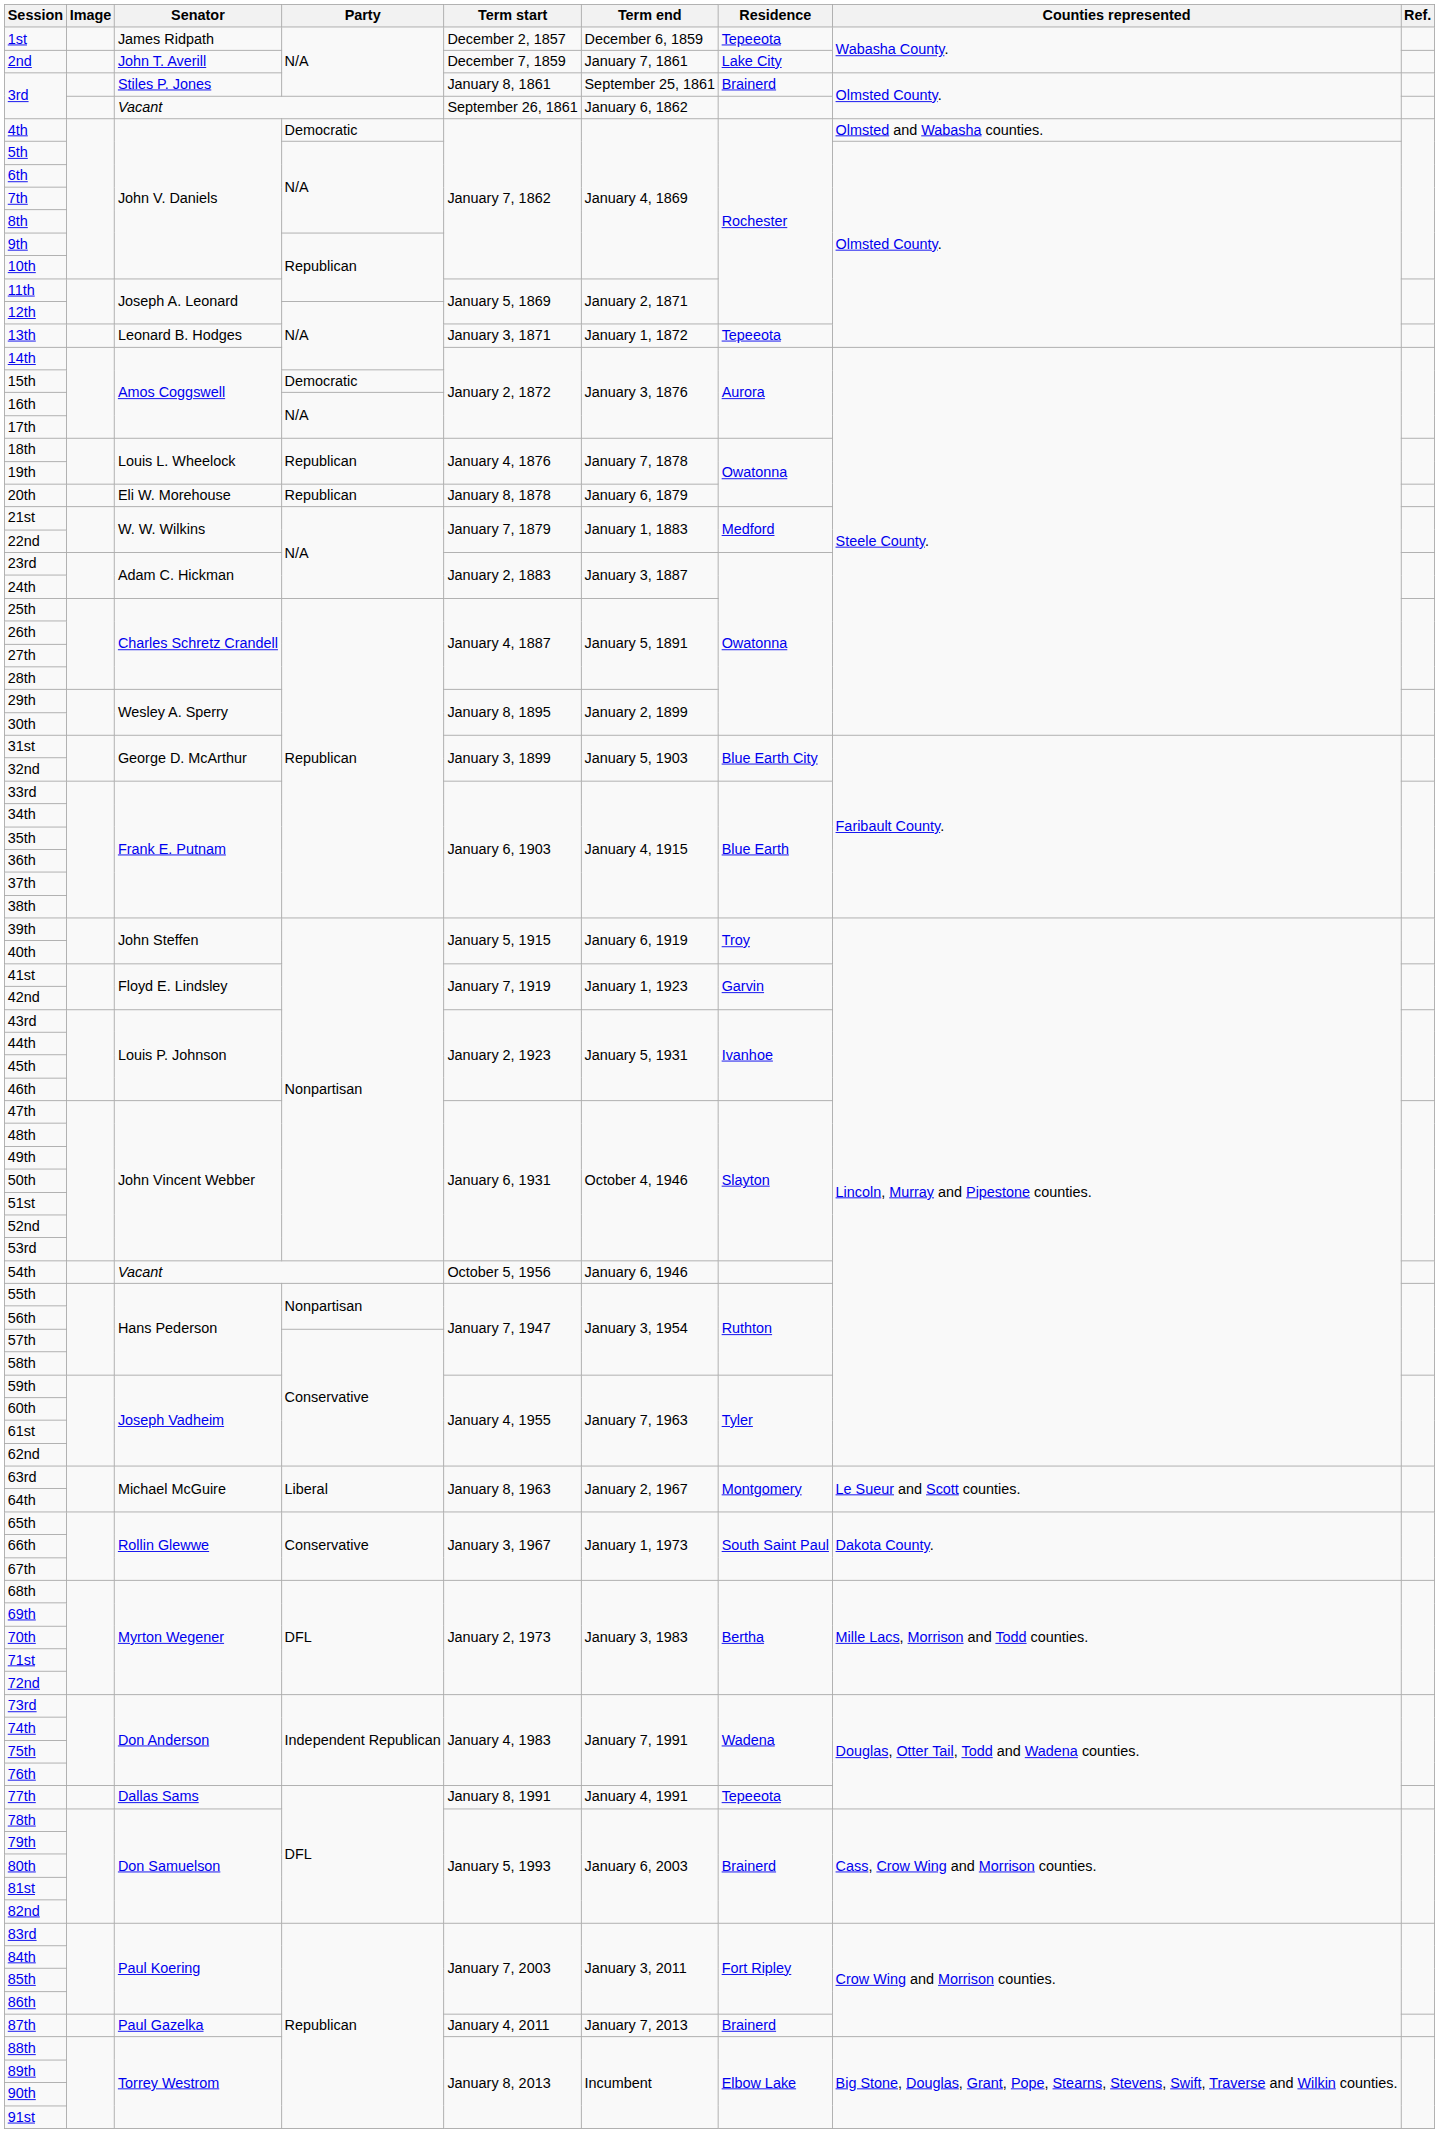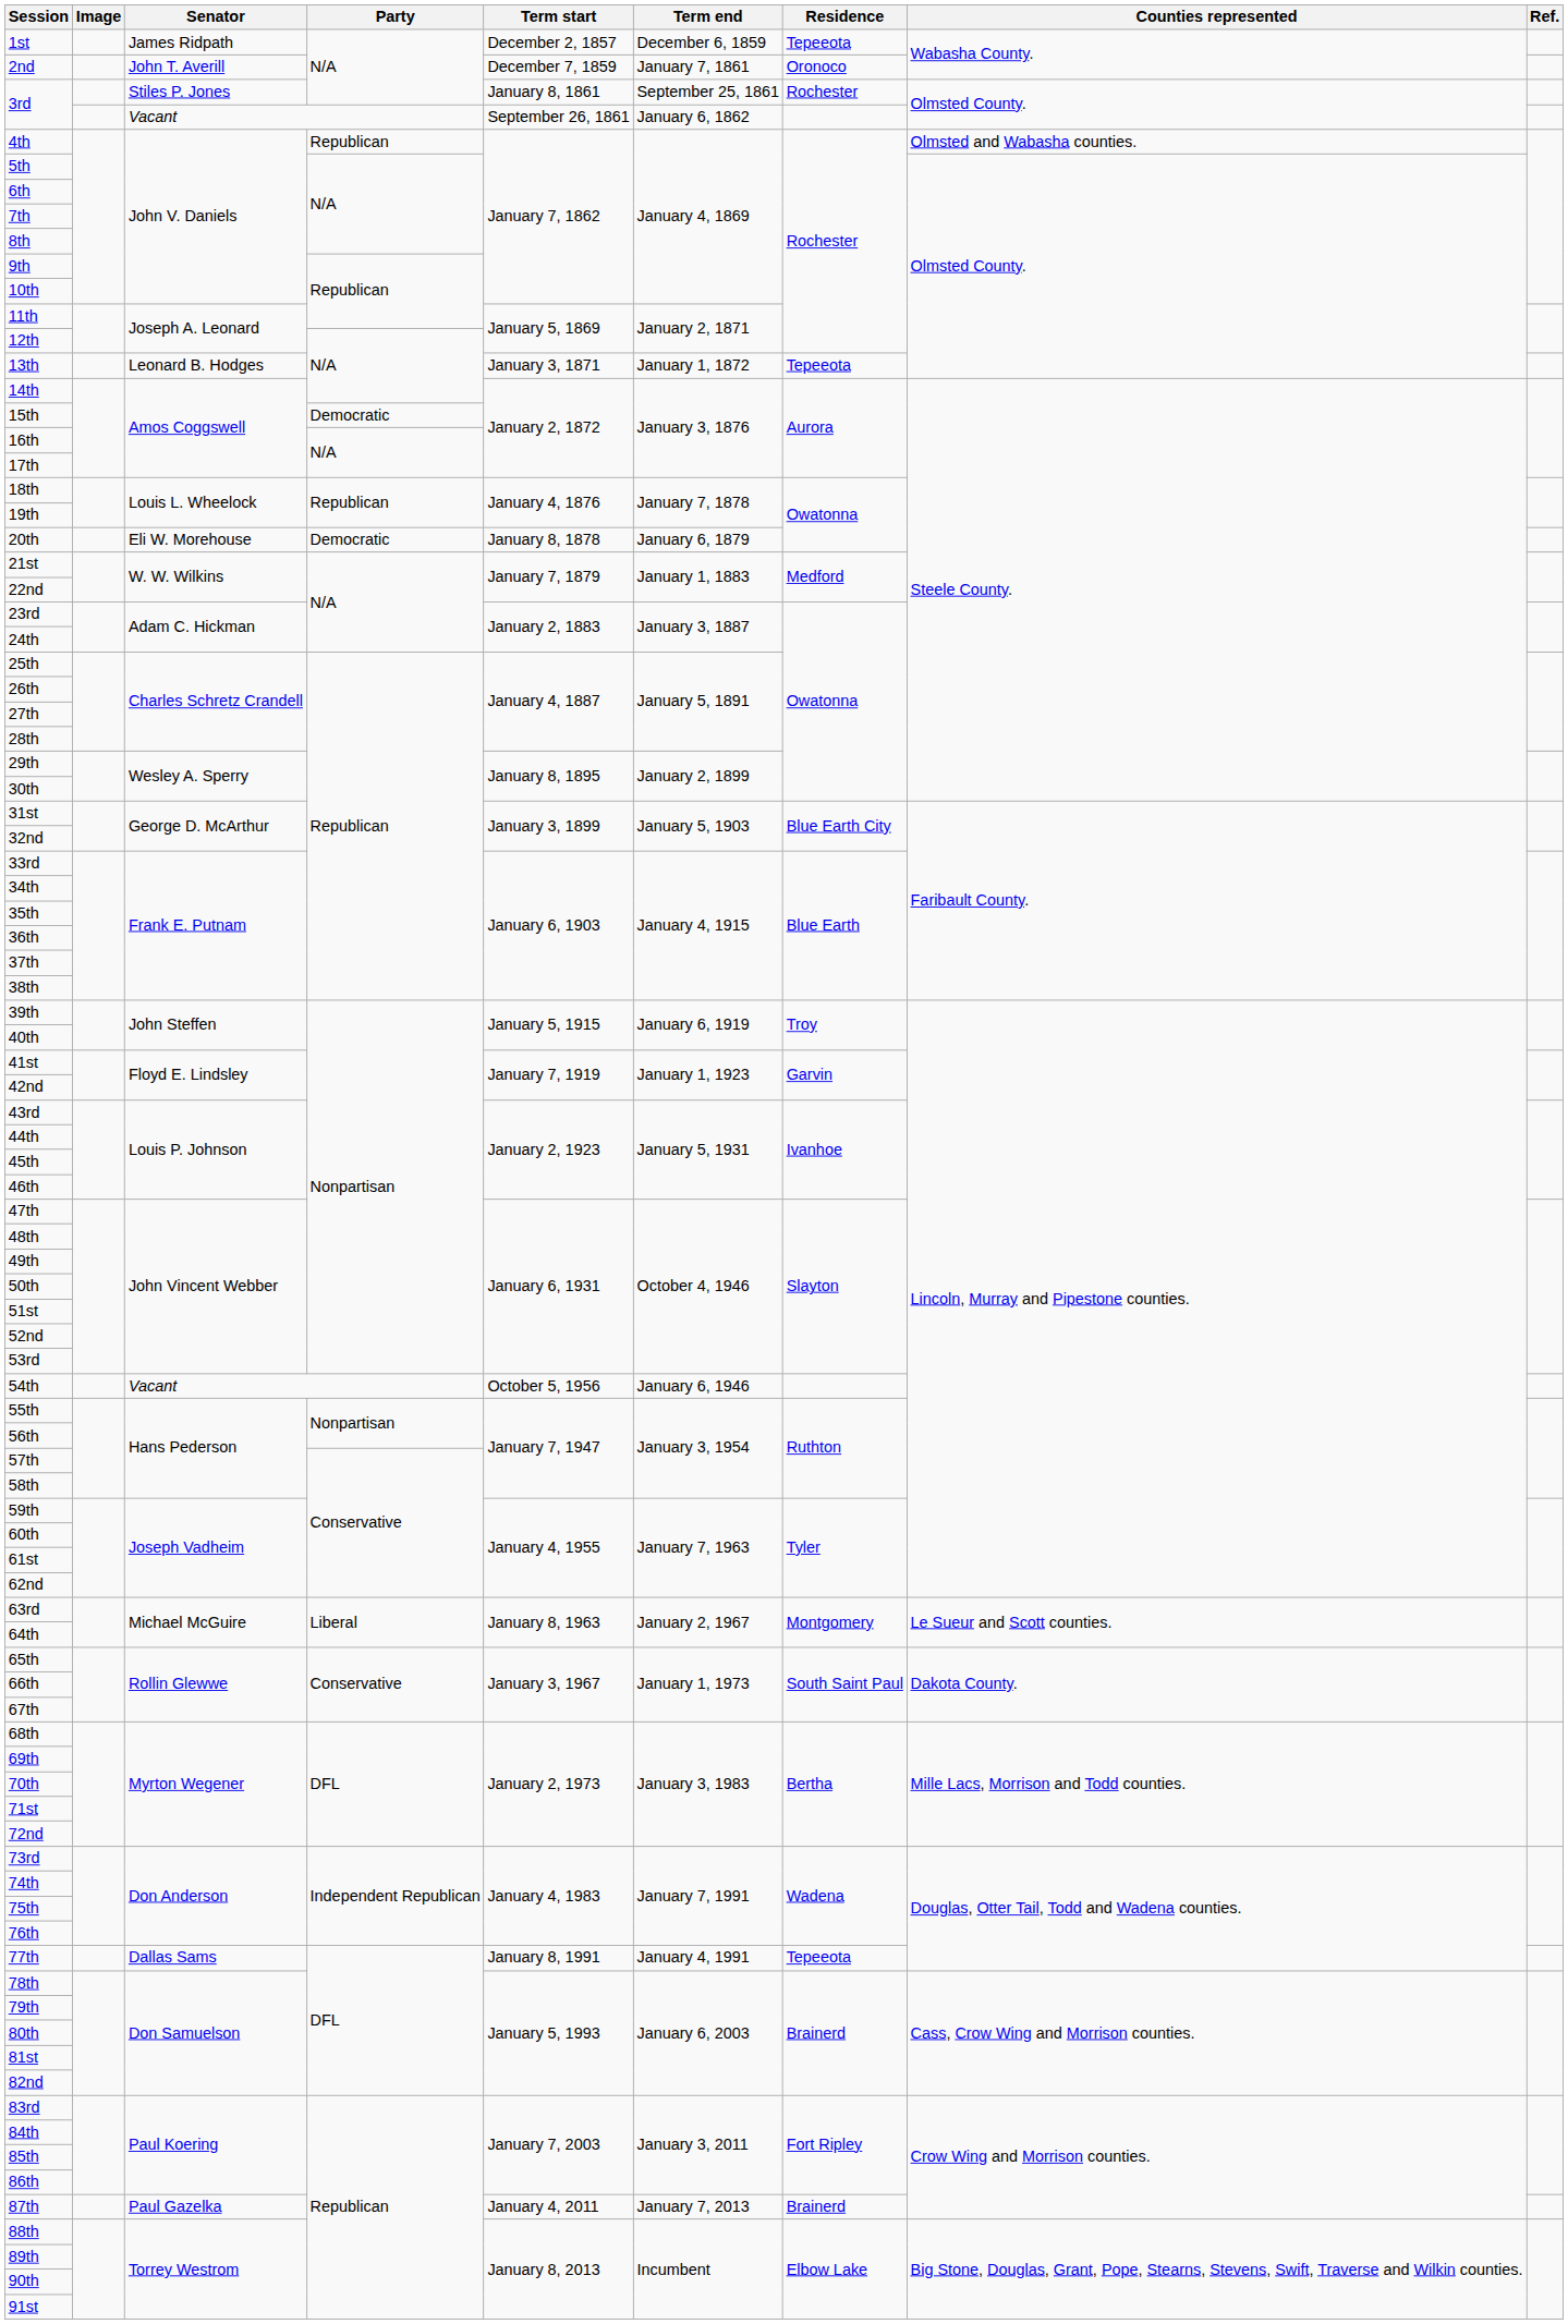2nd | Residence: Lake City -> Oronoco
3rd / Stiles P. Jones | Residence: Brainerd -> Rochester
4th | Party: Democratic -> Republican
20th | Party: Republican -> Democratic
